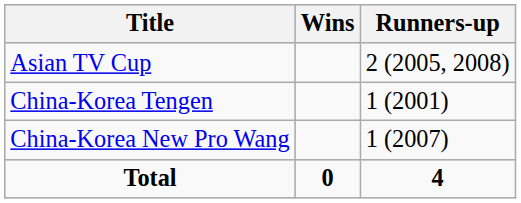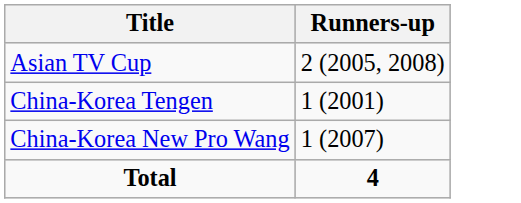- column: Wins | 0
